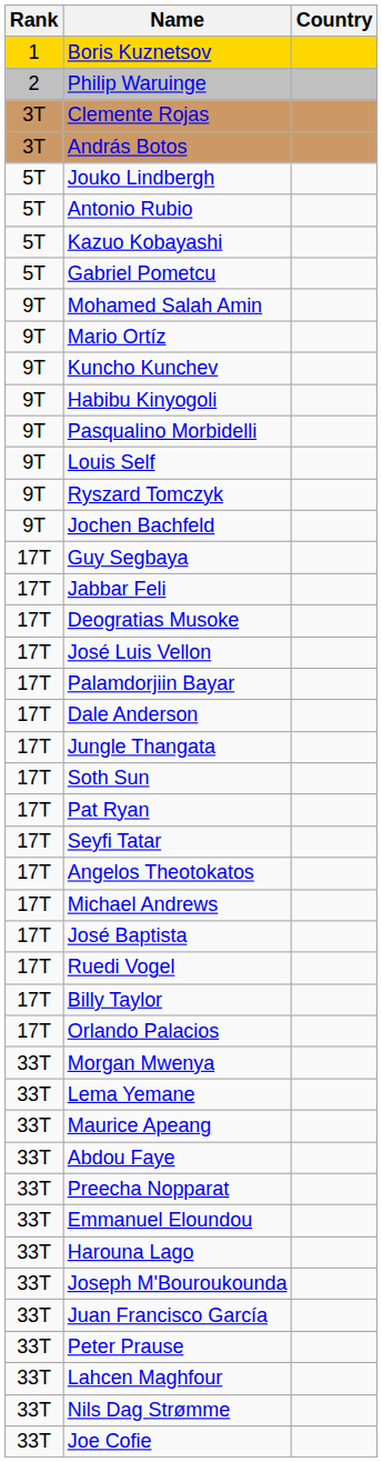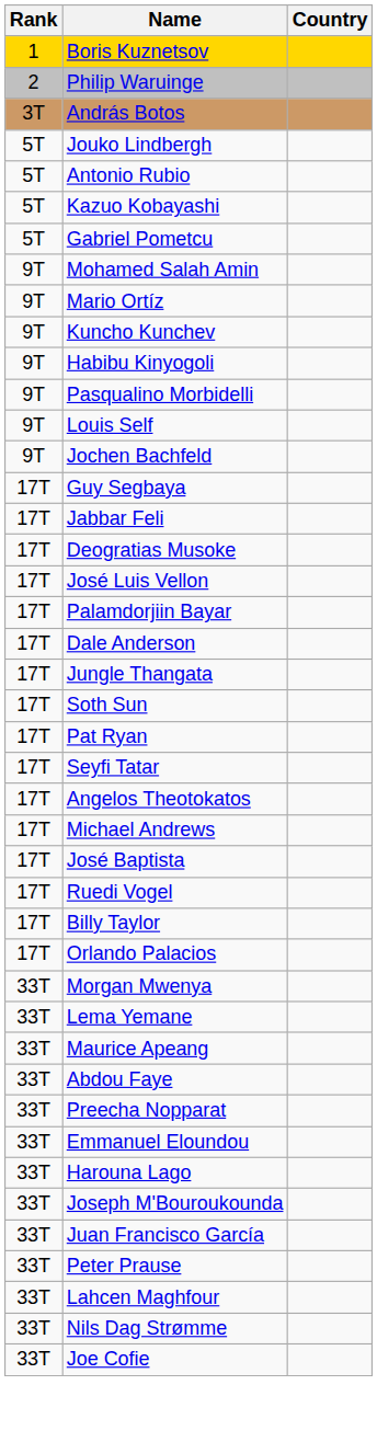- row: 3T | Clemente Rojas
- row: 9T | Ryszard Tomczyk
